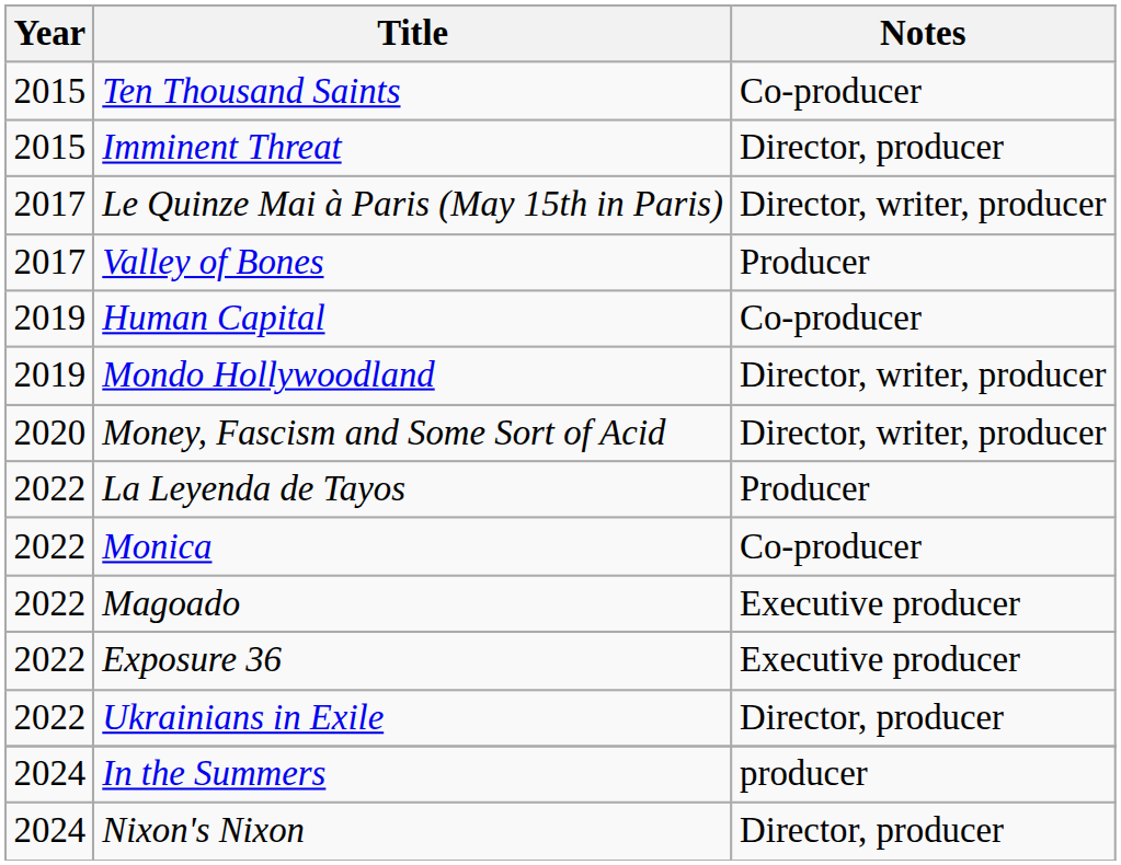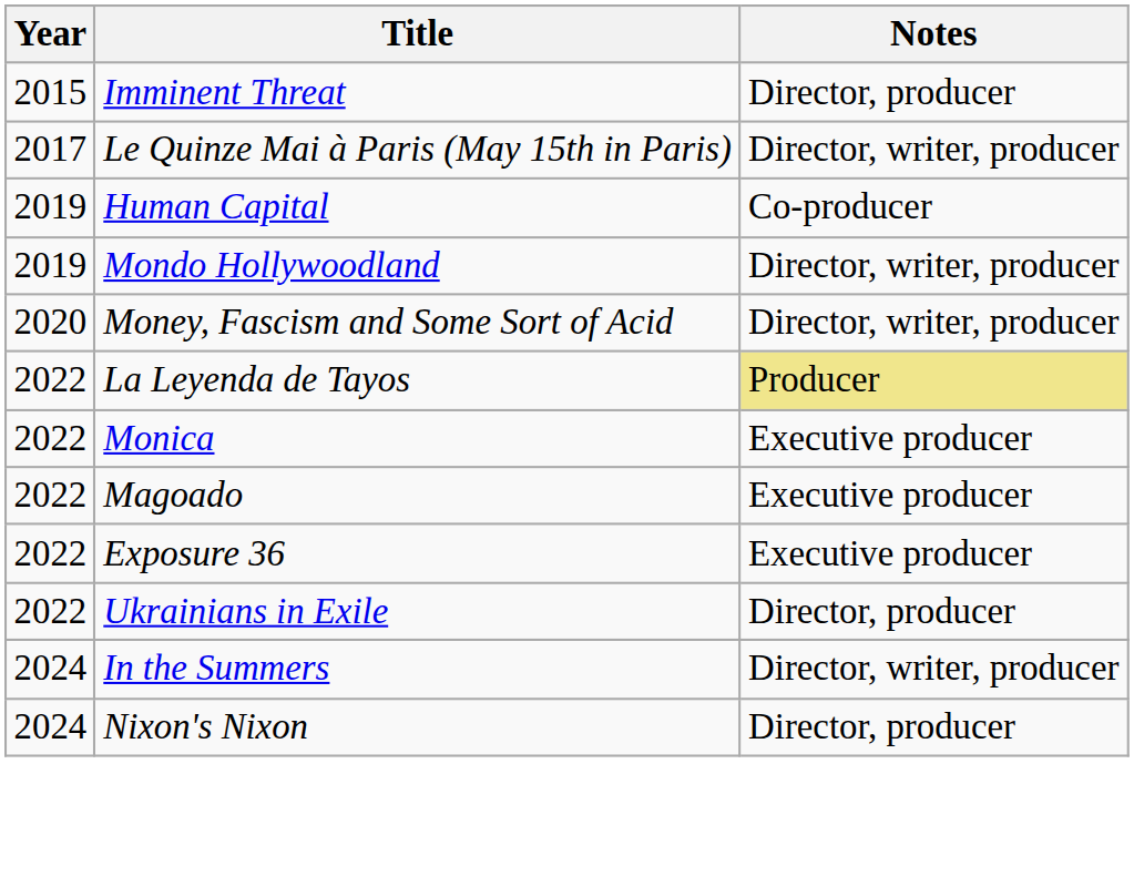- row: 2015 | Ten Thousand Saints | Co-producer
- row: 2017 | Valley of Bones | Producer
La Leyenda de Tayos | Notes: no background -> khaki background
Monica | Notes: Co-producer -> Executive producer
In the Summers | Notes: producer -> Director, writer, producer
